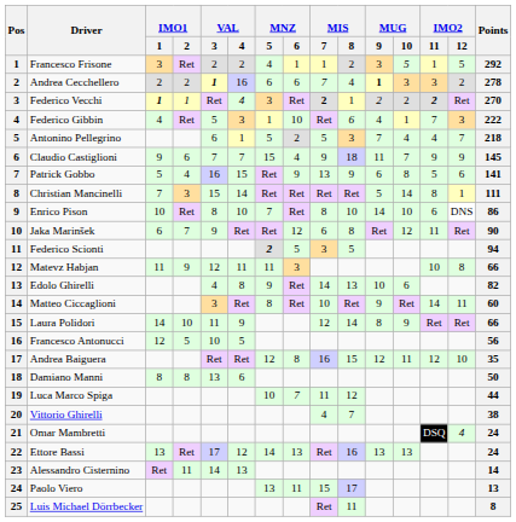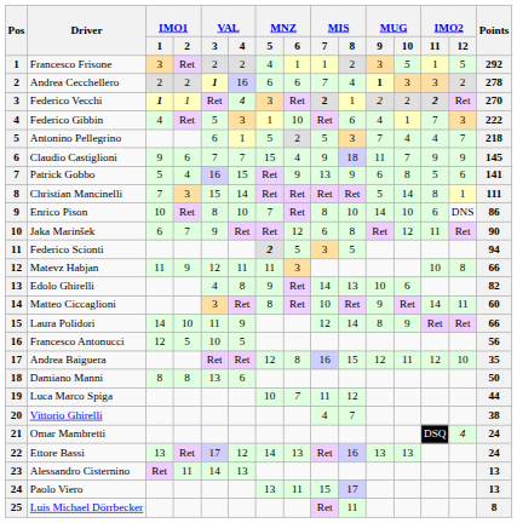Alessandro Cisternino | Points: 14 -> 13
